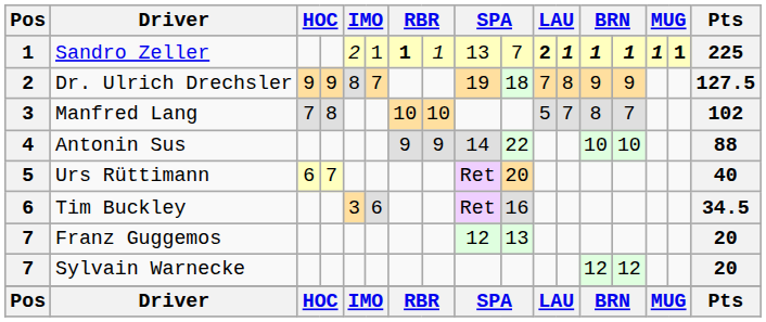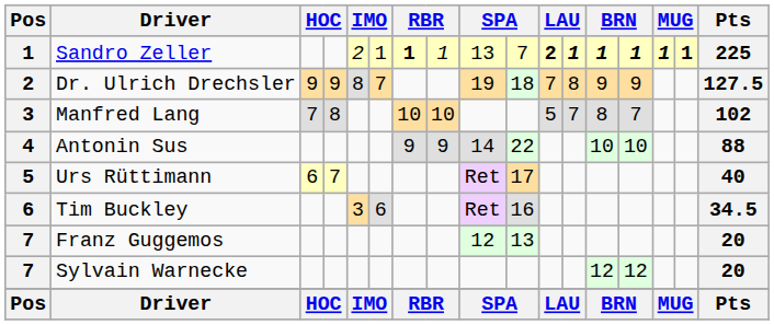Urs Rüttimann | column 10: 20 -> 17
